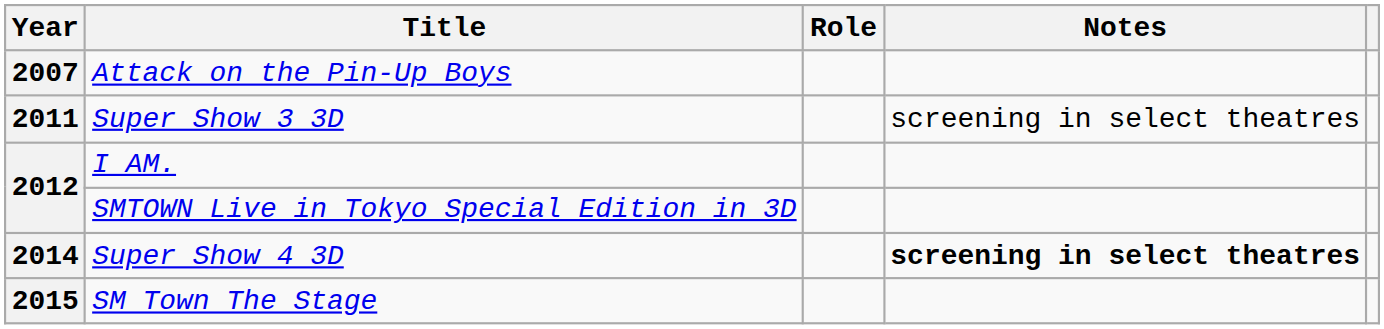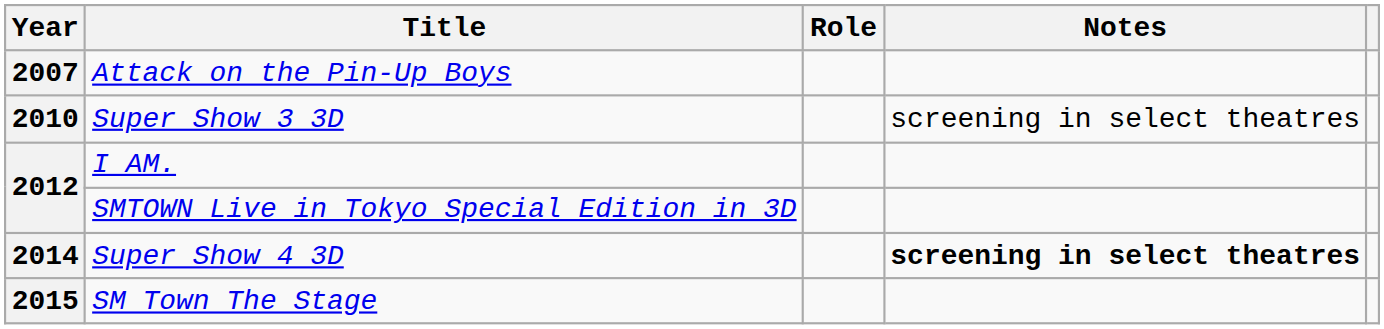Super Show 3 3D | Year: 2011 -> 2010
